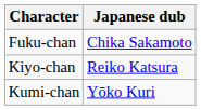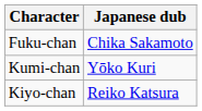rows swapped: Kiyo-chan <-> Kumi-chan
